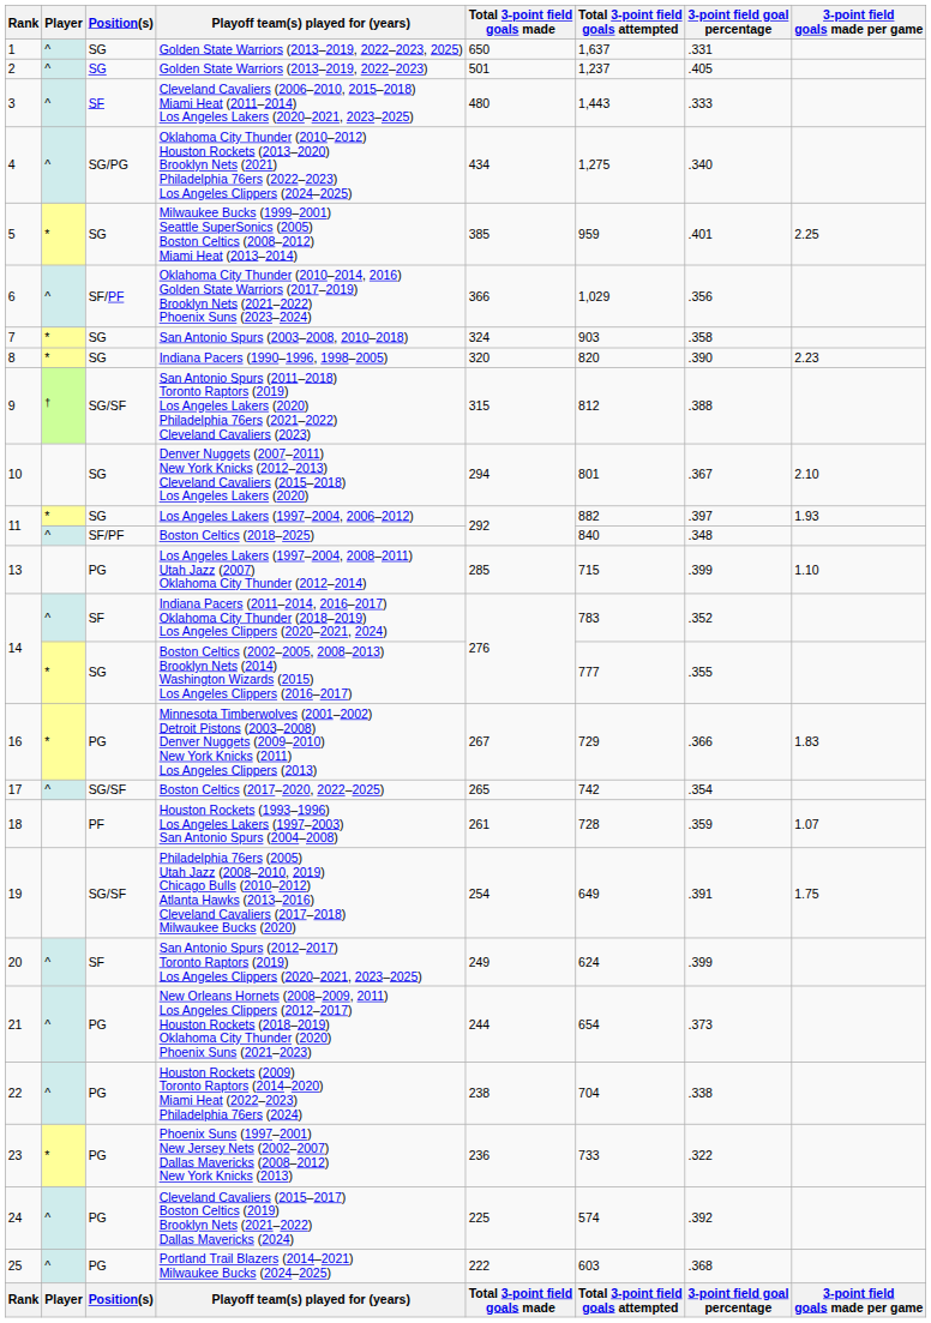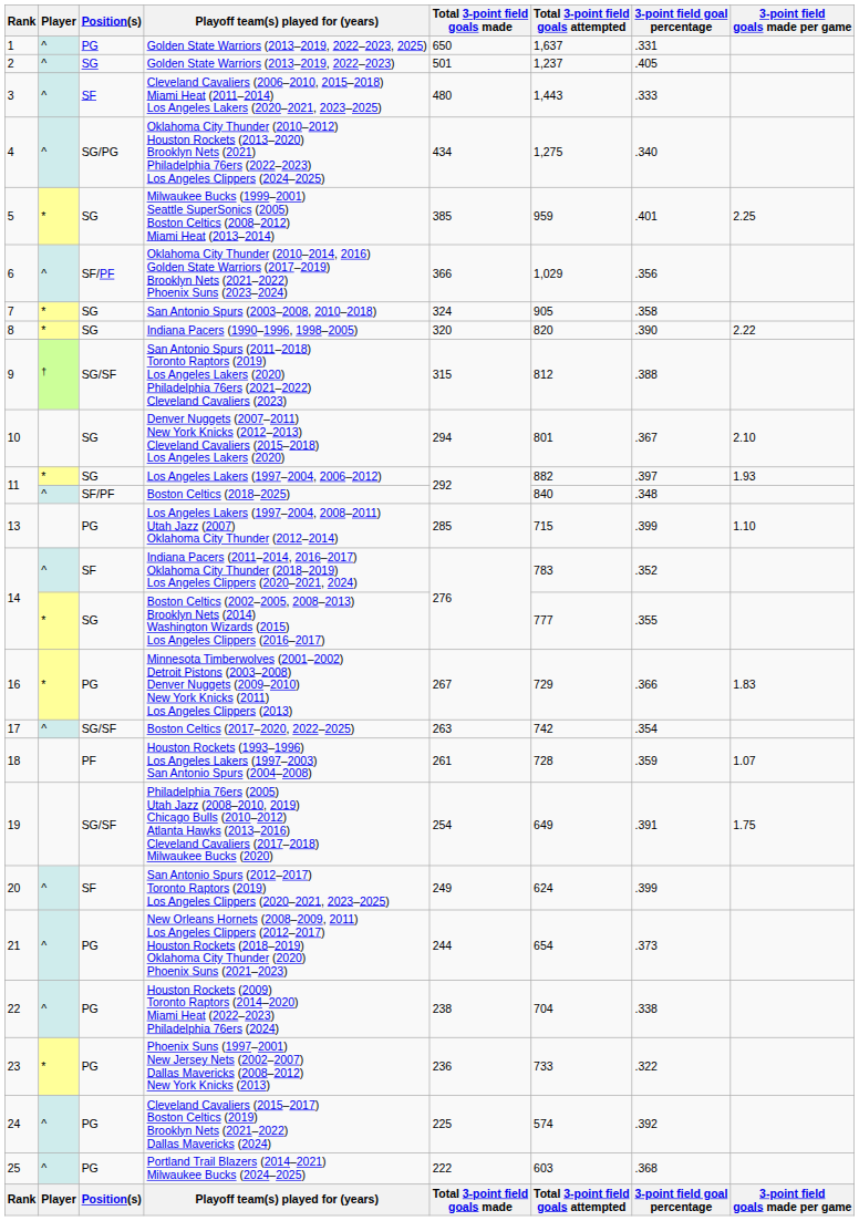Golden State Warriors (2013–2019, 2022–2023, 2025) | Position(s): SG -> PG
San Antonio Spurs (2003–2008, 2010–2018) | Total 3-point field goals attempted: 903 -> 905
Indiana Pacers (1990–1996, 1998–2005) | 3-point field goals made per game: 2.23 -> 2.22
Boston Celtics (2017–2020, 2022–2025) | Total 3-point field goals made: 265 -> 263
